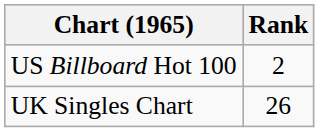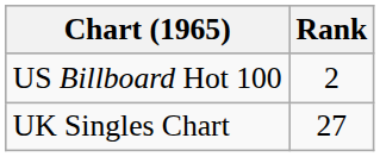UK Singles Chart | Rank: 26 -> 27
